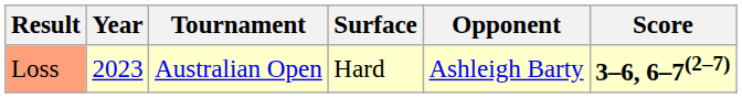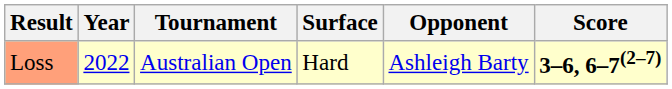Loss | Year: 2023 -> 2022
